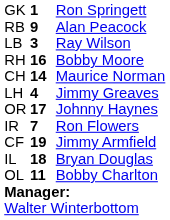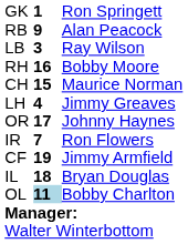CH | column 2: 14 -> 15
OL | column 2: no background -> lightblue background
